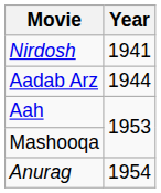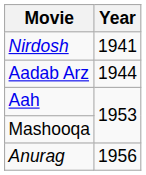Anurag | Year: 1954 -> 1956
